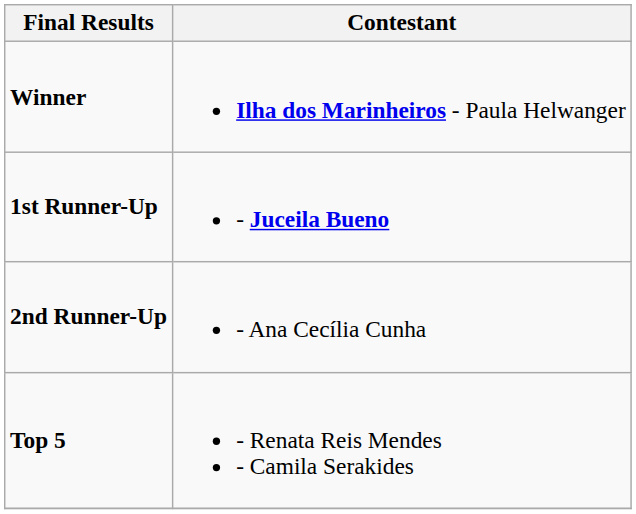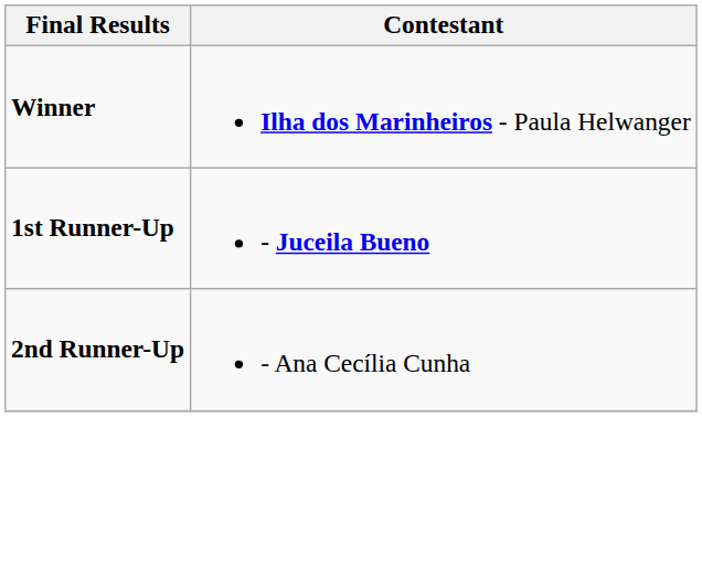- row: Top 5 | - Renata Reis Mendes - Camila Serakides
